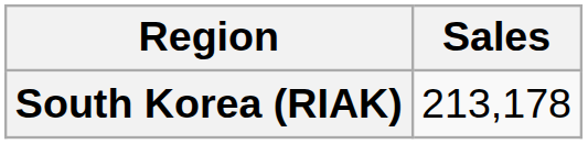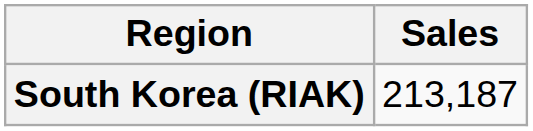South Korea (RIAK) | Sales: 213,178 -> 213,187
